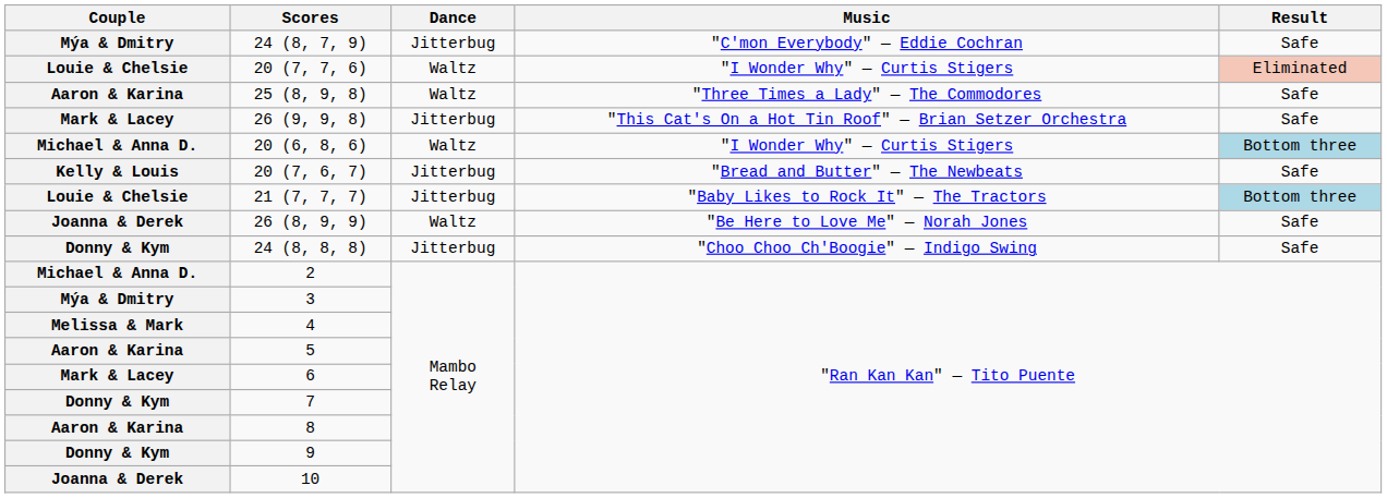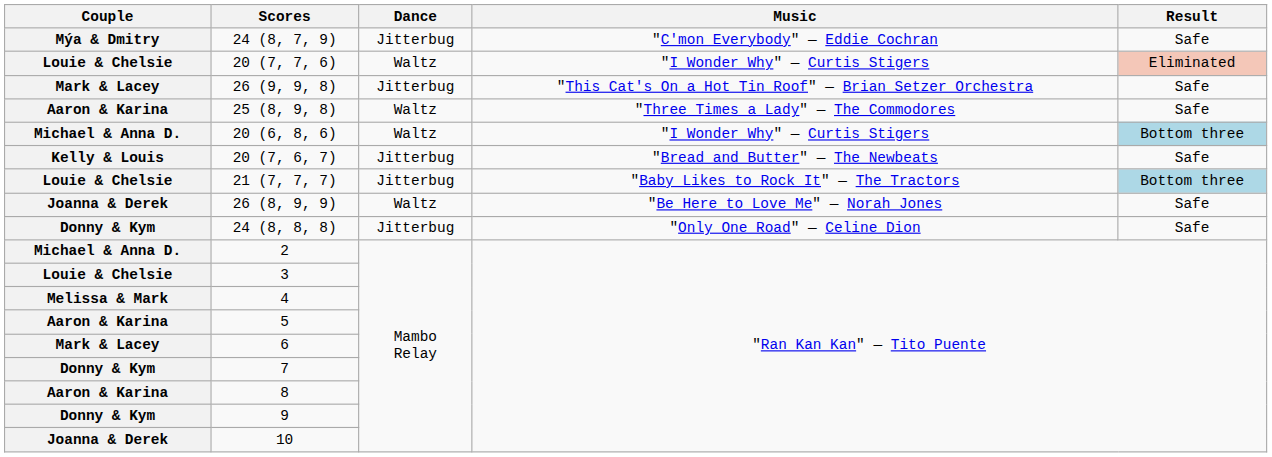rows swapped: 26 (9, 9, 8) <-> 25 (8, 9, 8)
24 (8, 8, 8) | Music: "Choo Choo Ch'Boogie" — Indigo Swing -> "Only One Road" — Celine Dion
3 | Couple: Mýa & Dmitry -> Louie & Chelsie
